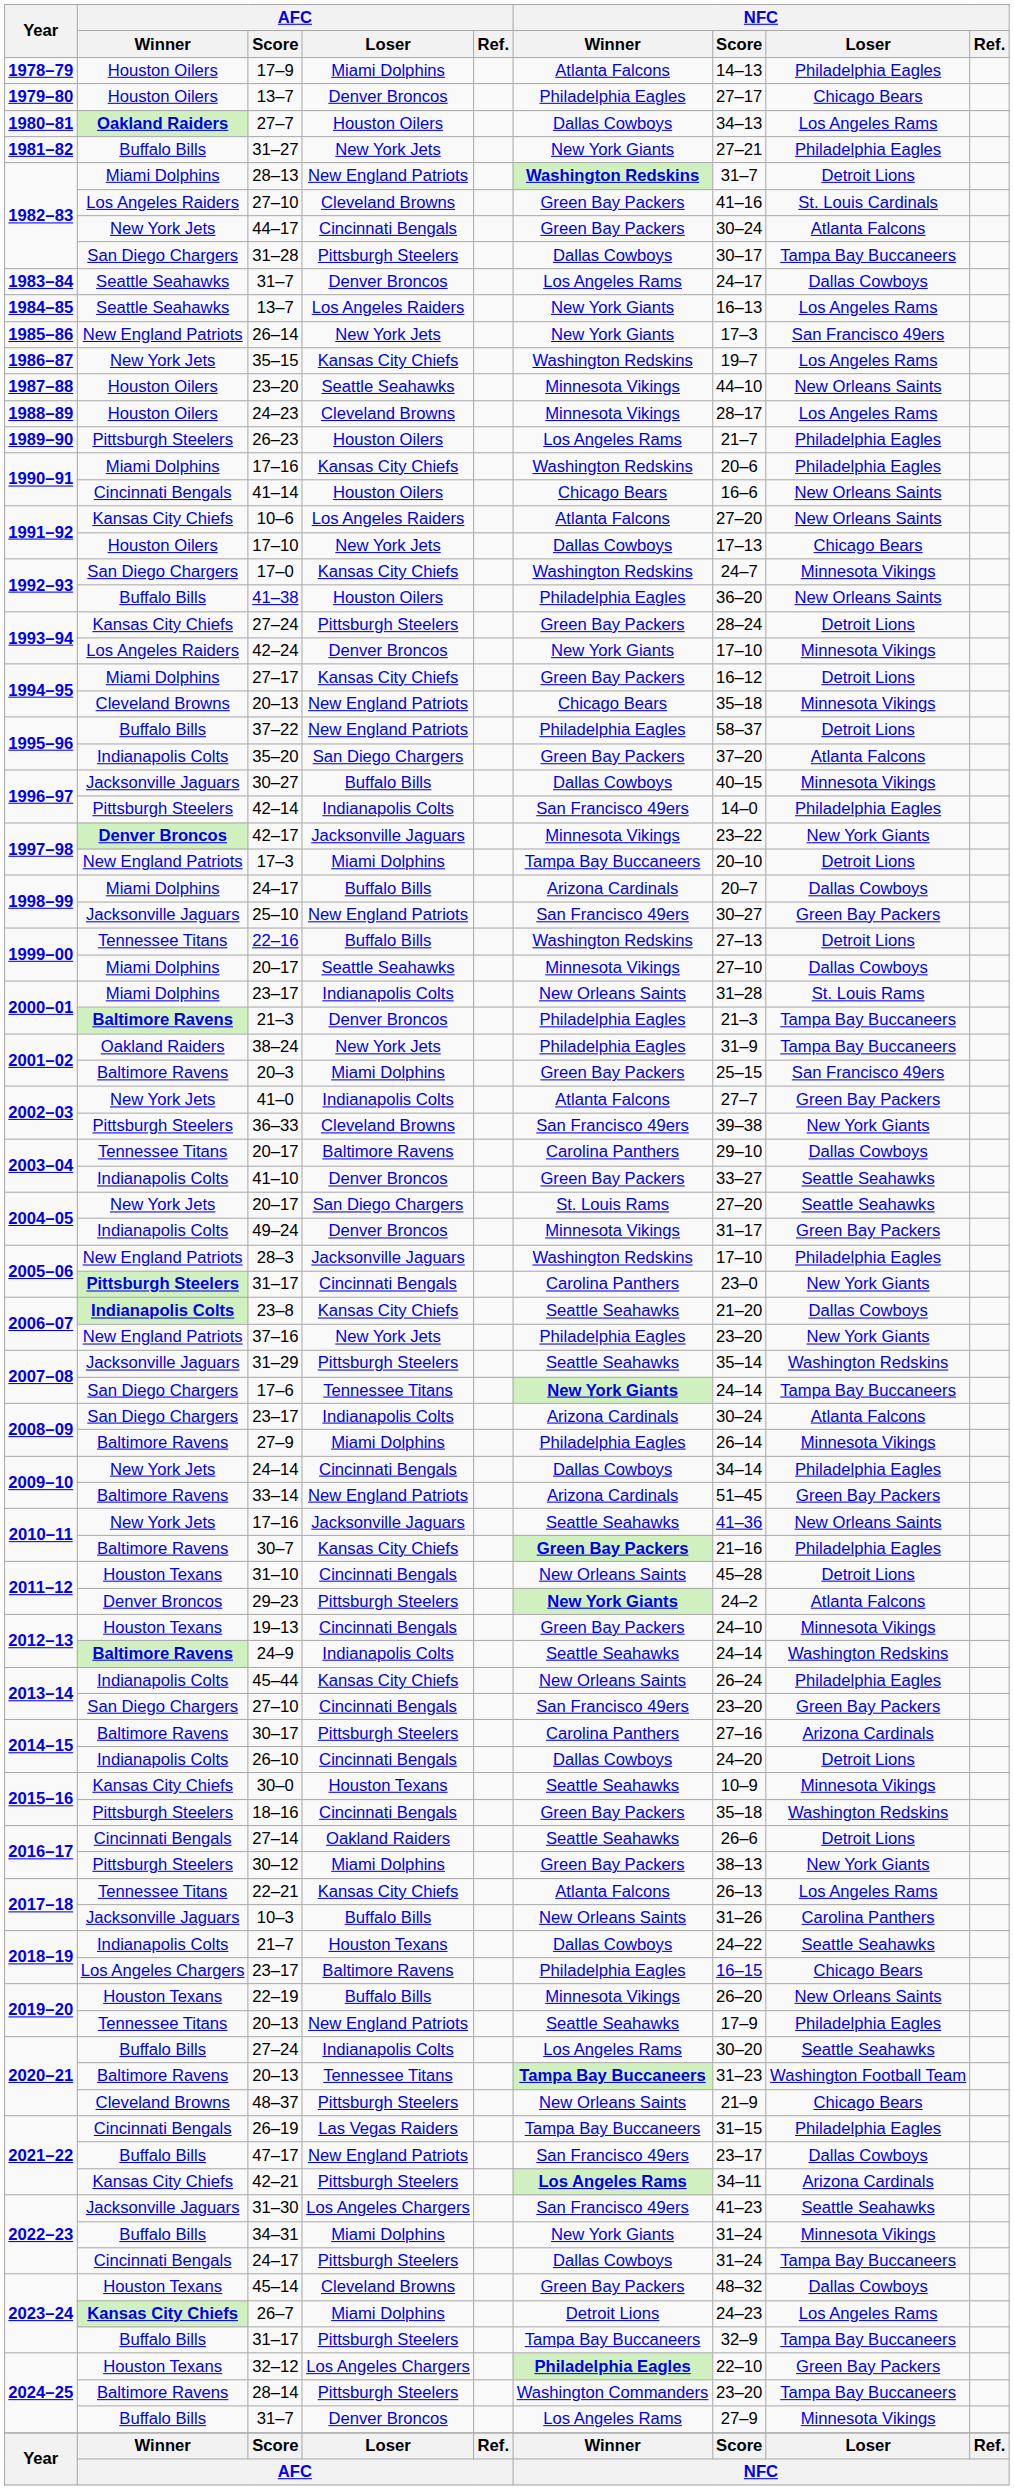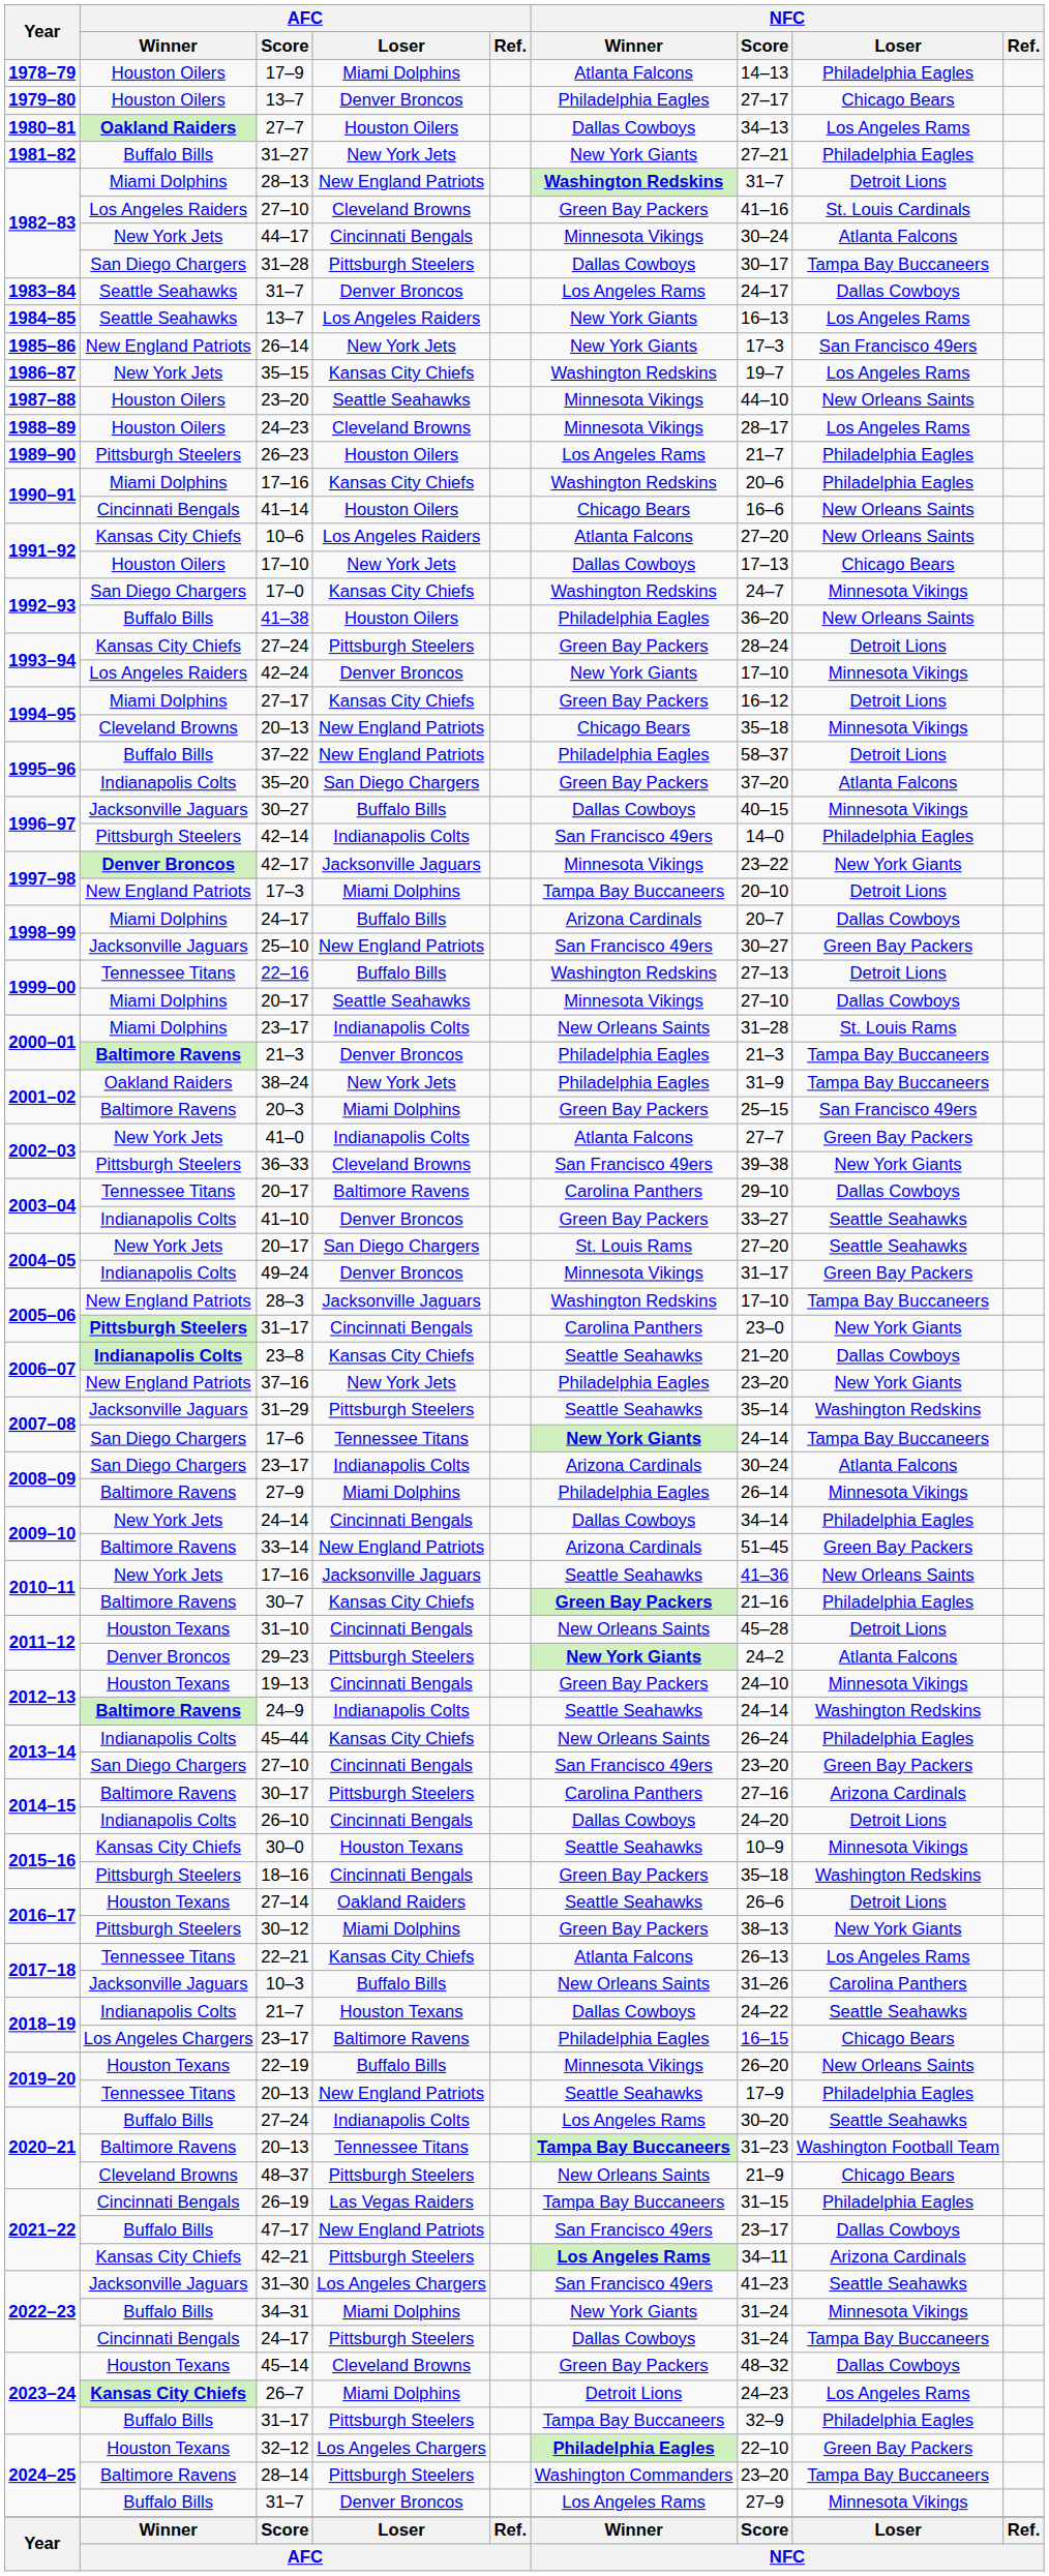44–17 | NFC / Winner: Green Bay Packers -> Minnesota Vikings
28–3 | NFC / Loser: Philadelphia Eagles -> Tampa Bay Buccaneers
27–14 | AFC / Winner: Cincinnati Bengals -> Houston Texans
2023–24 / 31–17 | NFC / Loser: Tampa Bay Buccaneers -> Philadelphia Eagles
